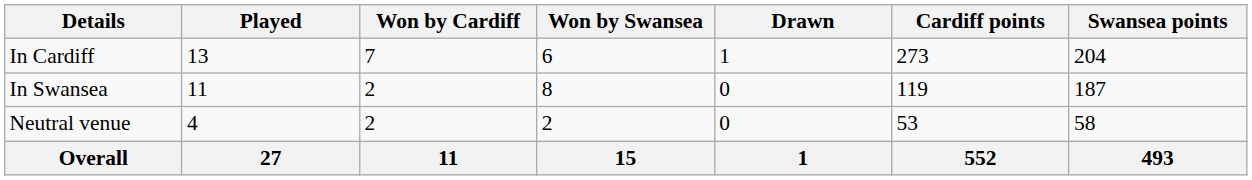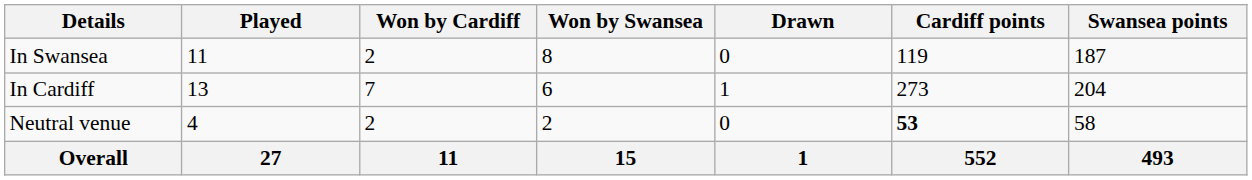rows swapped: In Cardiff <-> In Swansea
Neutral venue | Cardiff points: normal -> bold
